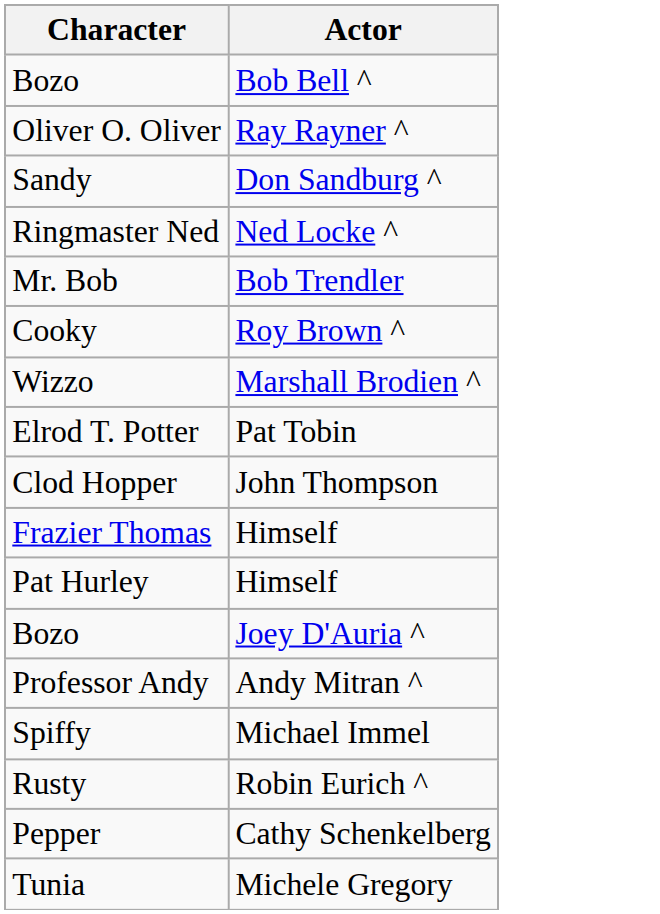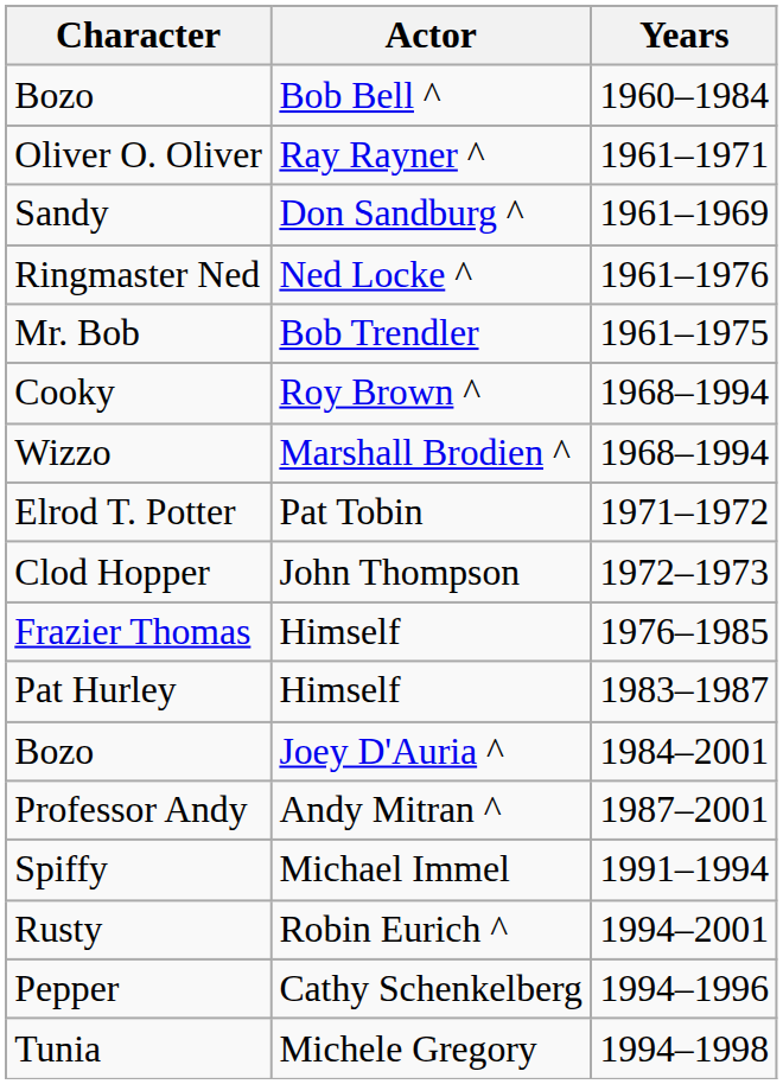+ column: Years | 1960–1984 | 1961–1971 | 1961–1969 | 1961–1976 | 1961–1975 | 1968–1994 | 1968–1994 | 1971–1972 | 1972–1973 | 1976–1985 | 1983–1987 | 1984–2001 | 1987–2001 | 1991–1994 | 1994–2001 | 1994–1996 | 1994–1998
